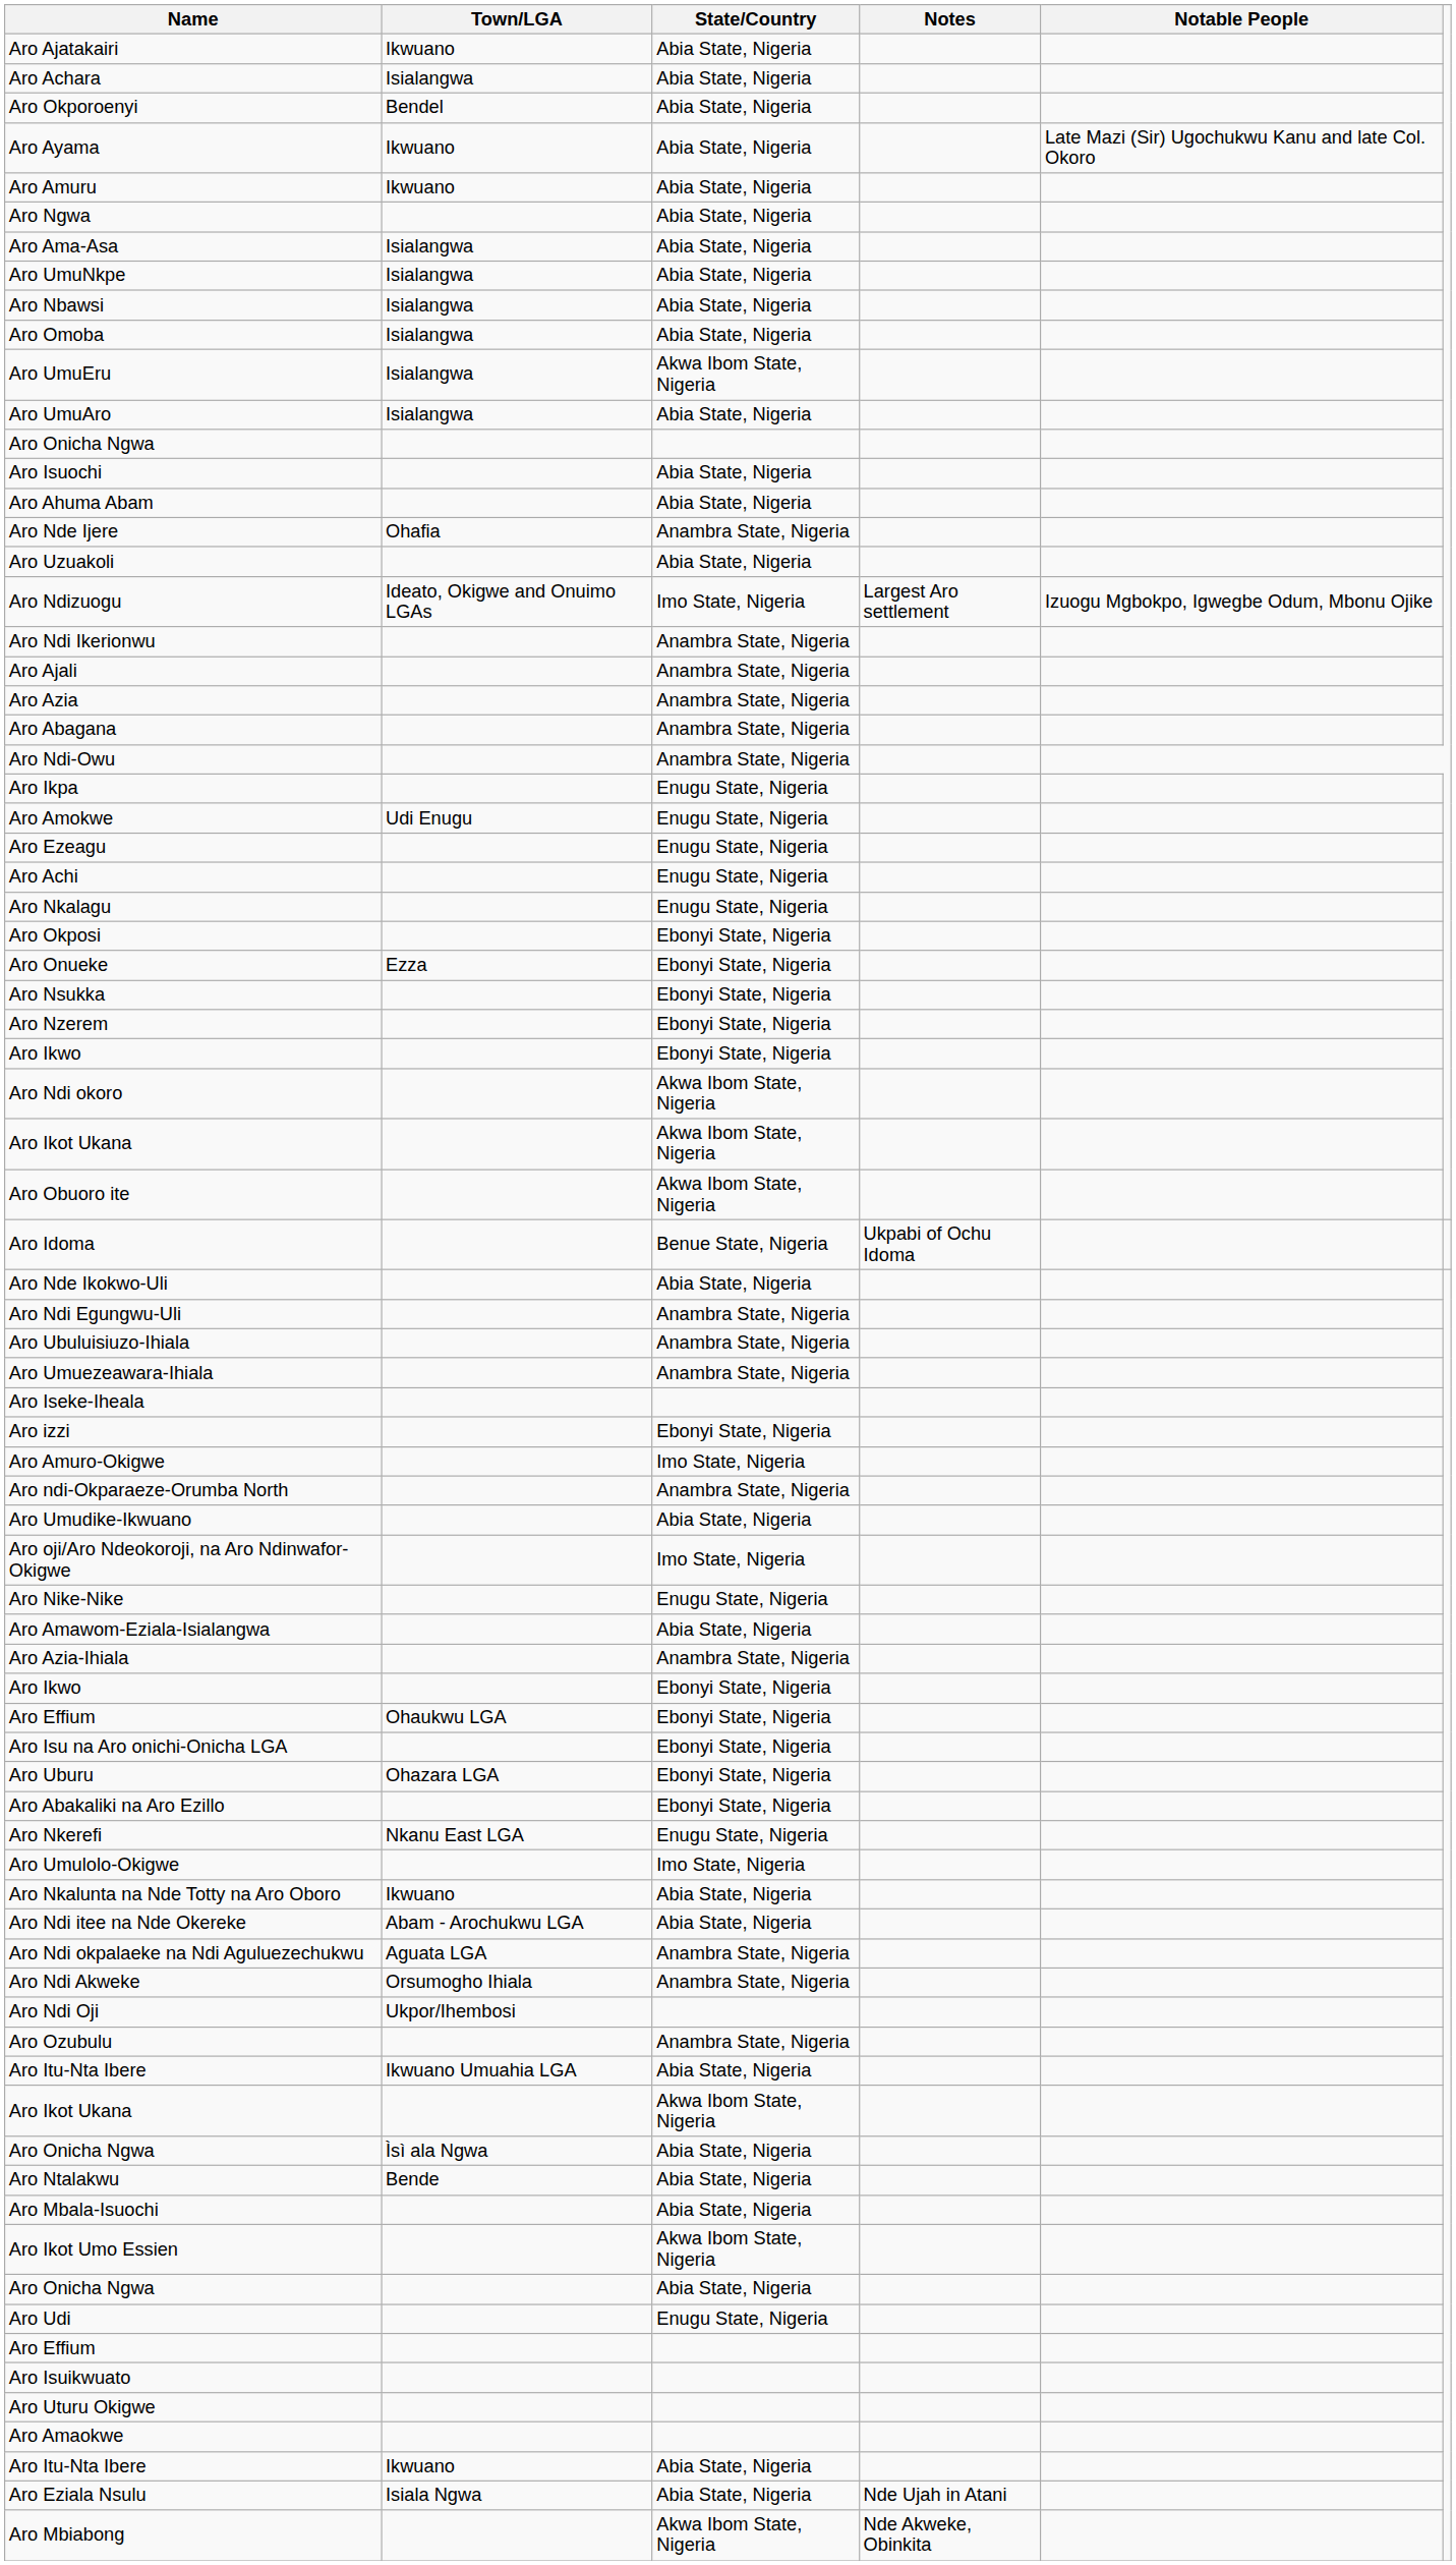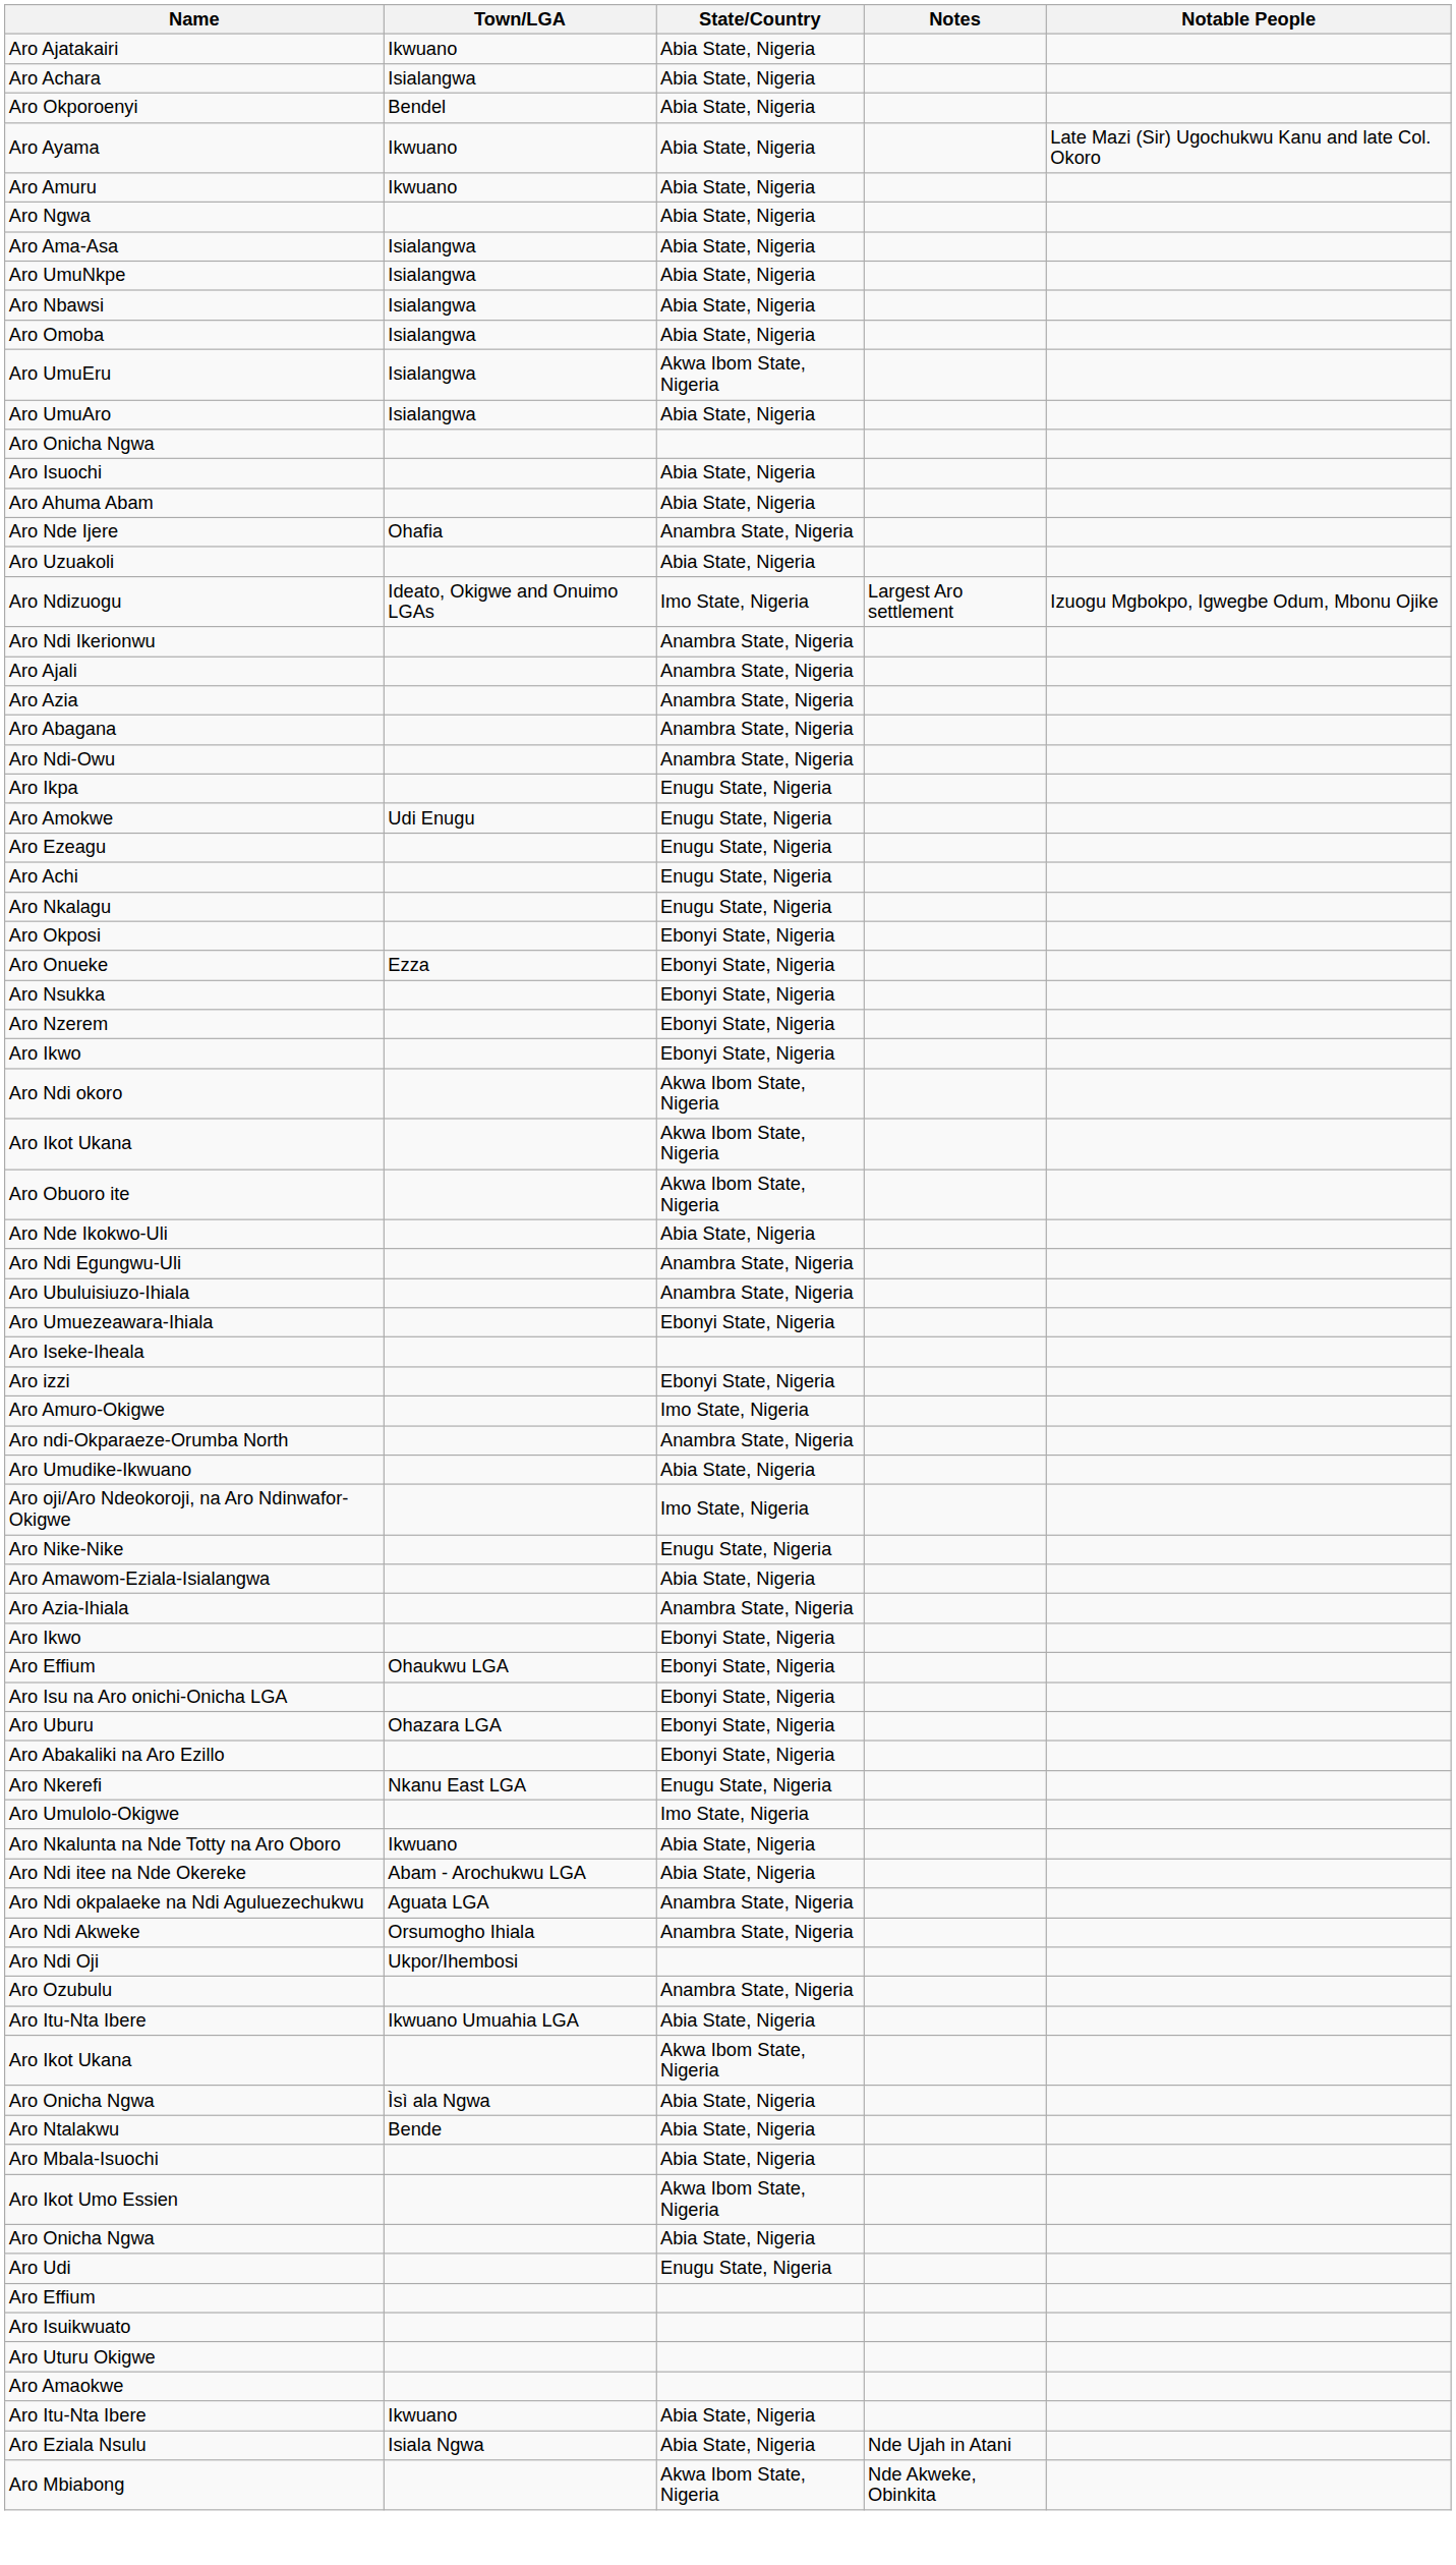- row: Aro Idoma | Benue State, Nigeria | Ukpabi of Ochu Idoma
Aro Umuezeawara-Ihiala | State/Country: Anambra State, Nigeria -> Ebonyi State, Nigeria
